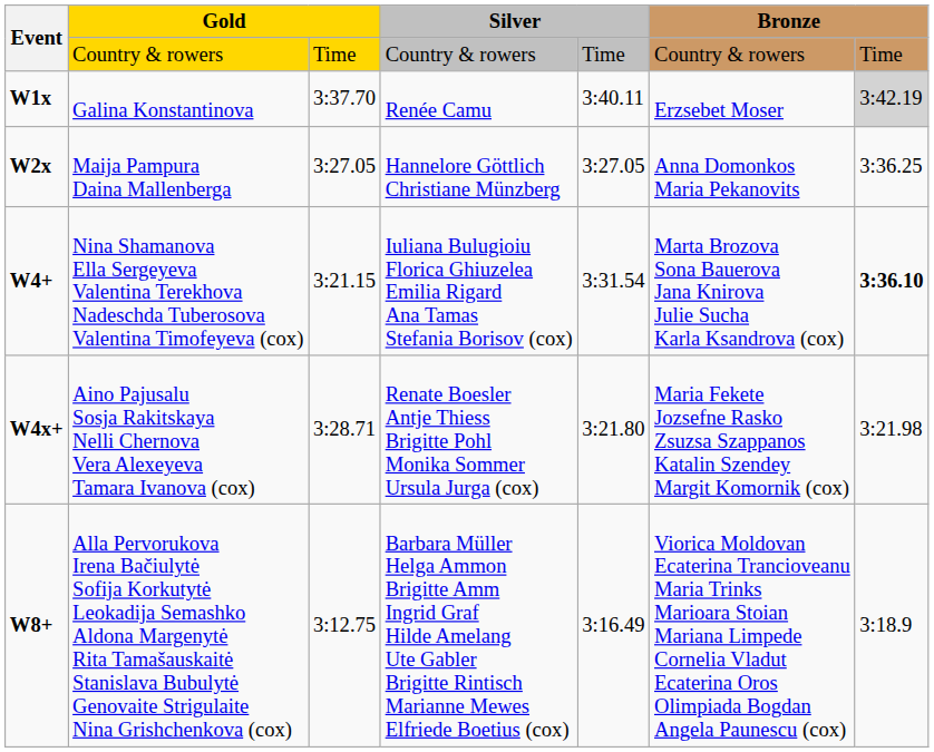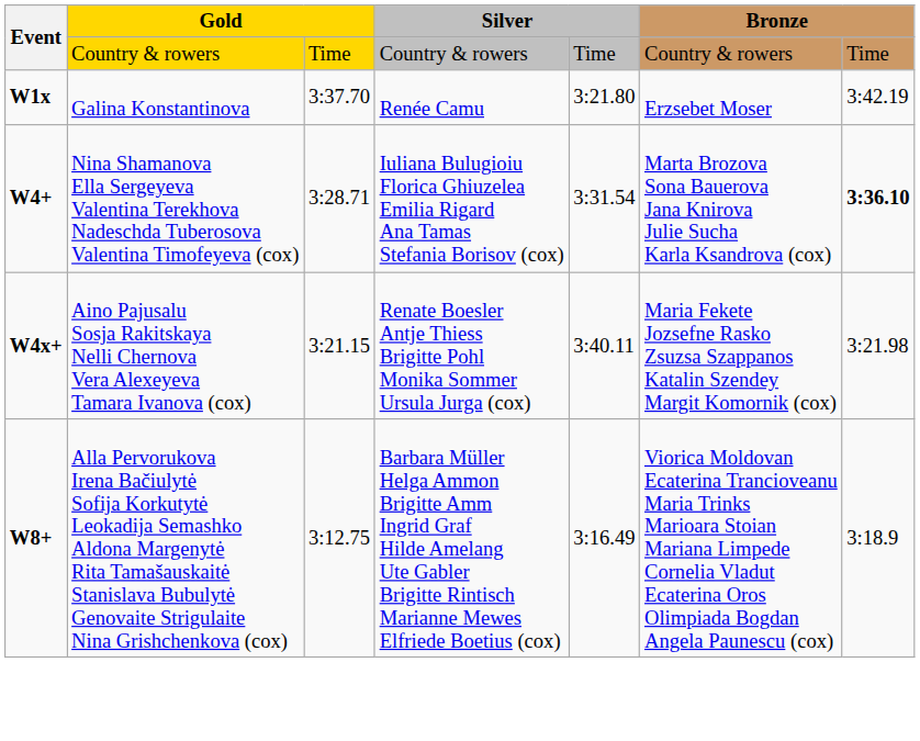W1x | column 5: 3:40.11 -> 3:21.80
W1x | column 7: lightgrey background -> no background
- row: W2x | Maija Pampura Daina Mallenberga | 3:27.05 | Hannelore Göttlich Christiane Münzberg | 3:27.05 | Anna Domonkos Maria Pekanovits | 3:36.25
W4+ | column 3: 3:21.15 -> 3:28.71
W4x+ | column 3: 3:28.71 -> 3:21.15
W4x+ | column 5: 3:21.80 -> 3:40.11
